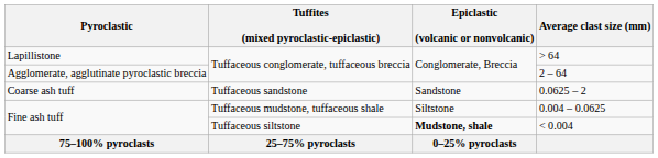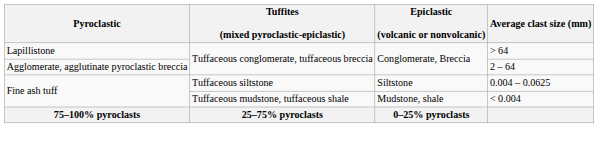- row: Coarse ash tuff | Tuffaceous sandstone | Sandstone | 0.0625 – 2
0.004 – 0.0625 | Tuffites (mixed pyroclastic-epiclastic): Tuffaceous mudstone, tuffaceous shale -> Tuffaceous siltstone
< 0.004 | Tuffites (mixed pyroclastic-epiclastic): Tuffaceous siltstone -> Tuffaceous mudstone, tuffaceous shale
< 0.004 | Epiclastic (volcanic or nonvolcanic): bold -> normal
